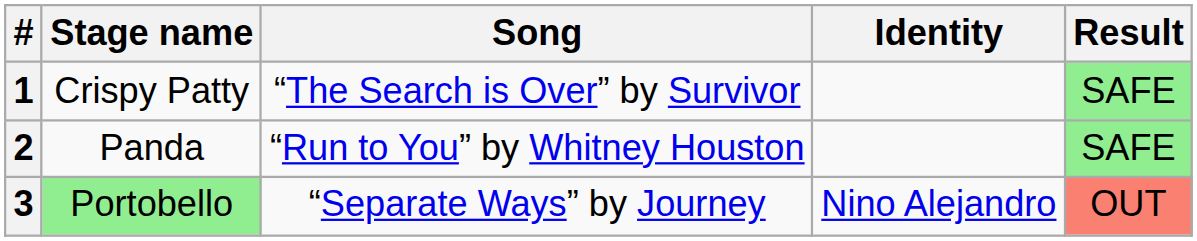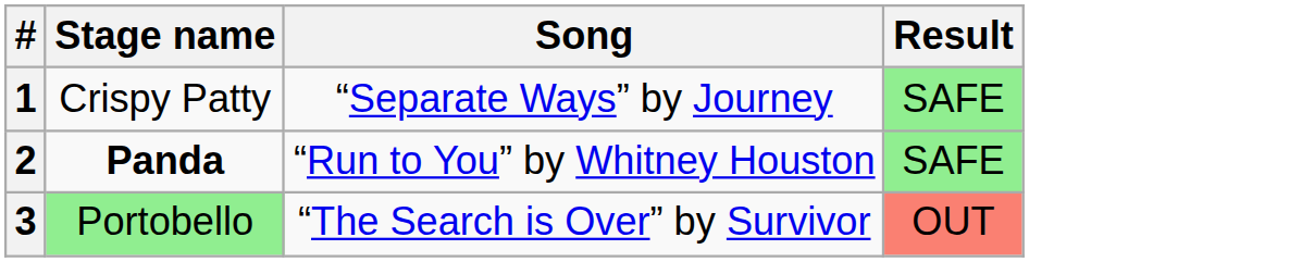- column: Identity | Nino Alejandro
1 | Song: “The Search is Over” by Survivor -> “Separate Ways” by Journey
2 | Stage name: normal -> bold
3 | Song: “Separate Ways” by Journey -> “The Search is Over” by Survivor
